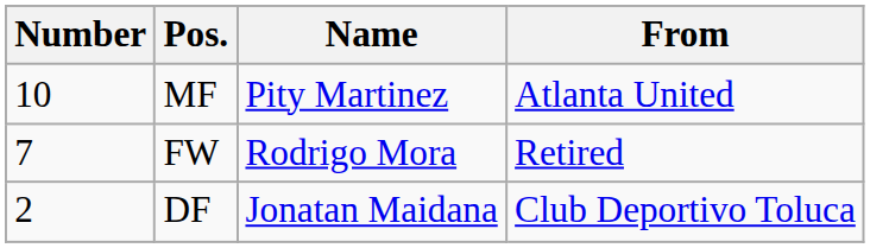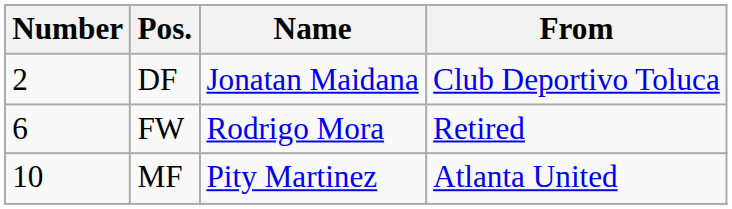rows swapped: DF <-> MF
FW | Number: 7 -> 6
